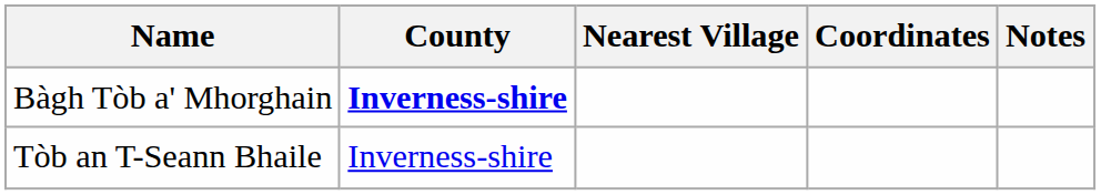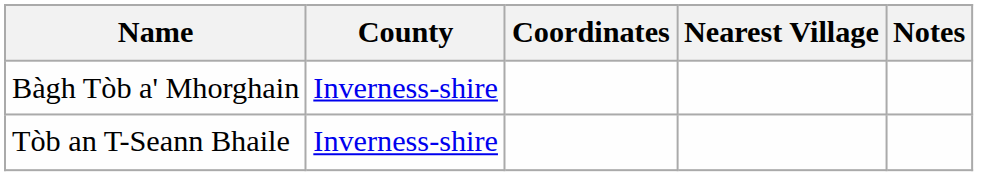columns swapped: Nearest Village <-> Coordinates
Bàgh Tòb a' Mhorghain | County: bold -> normal
